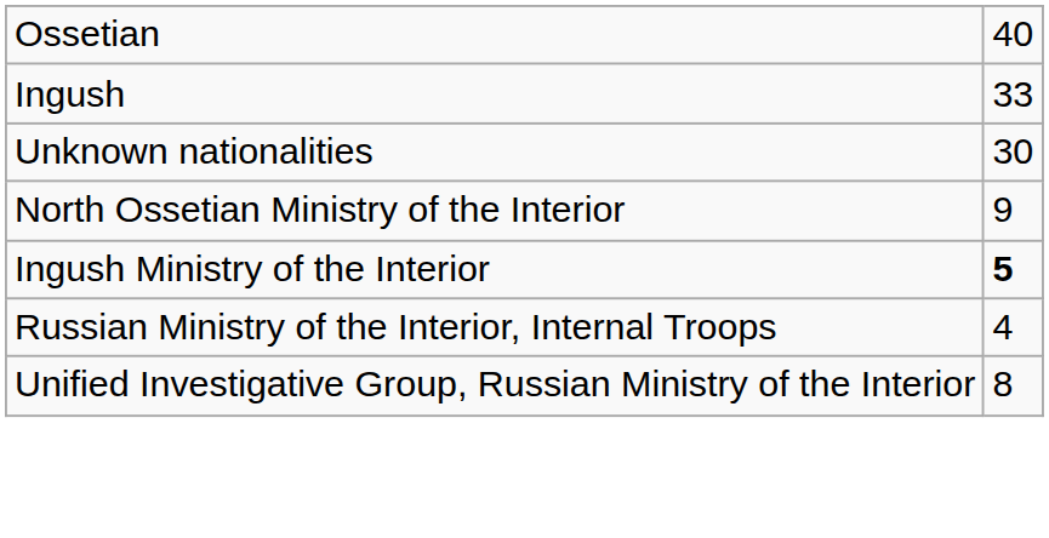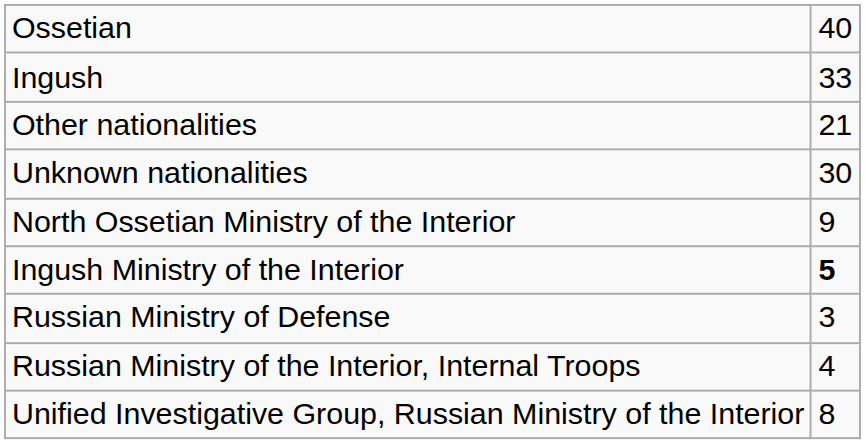+ row: Other nationalities | 21
+ row: Russian Ministry of Defense | 3
